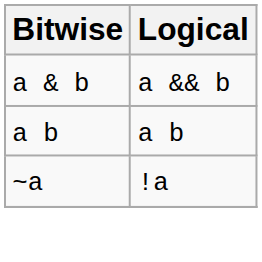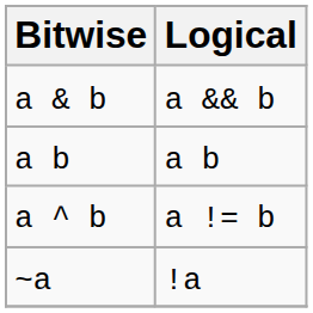+ row: a ^ b | a != b
